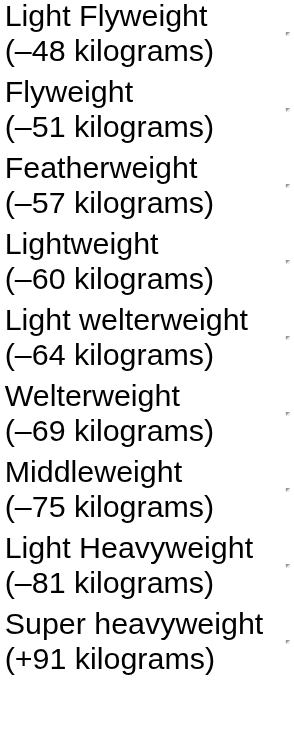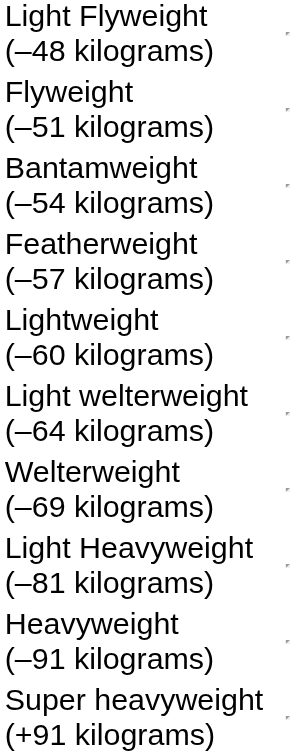+ row: Bantamweight (–54 kilograms)
- row: Middleweight (–75 kilograms)
+ row: Heavyweight (–91 kilograms)
